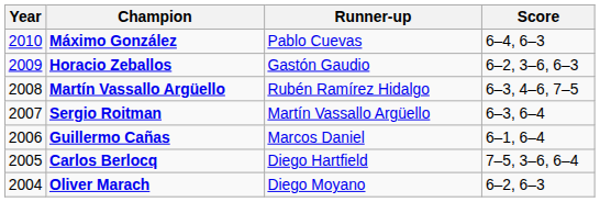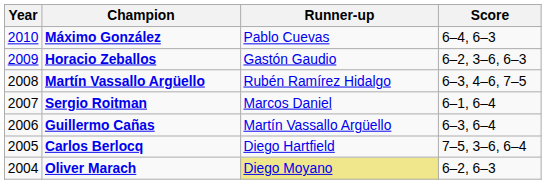Sergio Roitman | Runner-up: Martín Vassallo Argüello -> Marcos Daniel
Sergio Roitman | Score: 6–3, 6–4 -> 6–1, 6–4
Guillermo Cañas | Runner-up: Marcos Daniel -> Martín Vassallo Argüello
Guillermo Cañas | Score: 6–1, 6–4 -> 6–3, 6–4
Oliver Marach | Runner-up: no background -> khaki background
